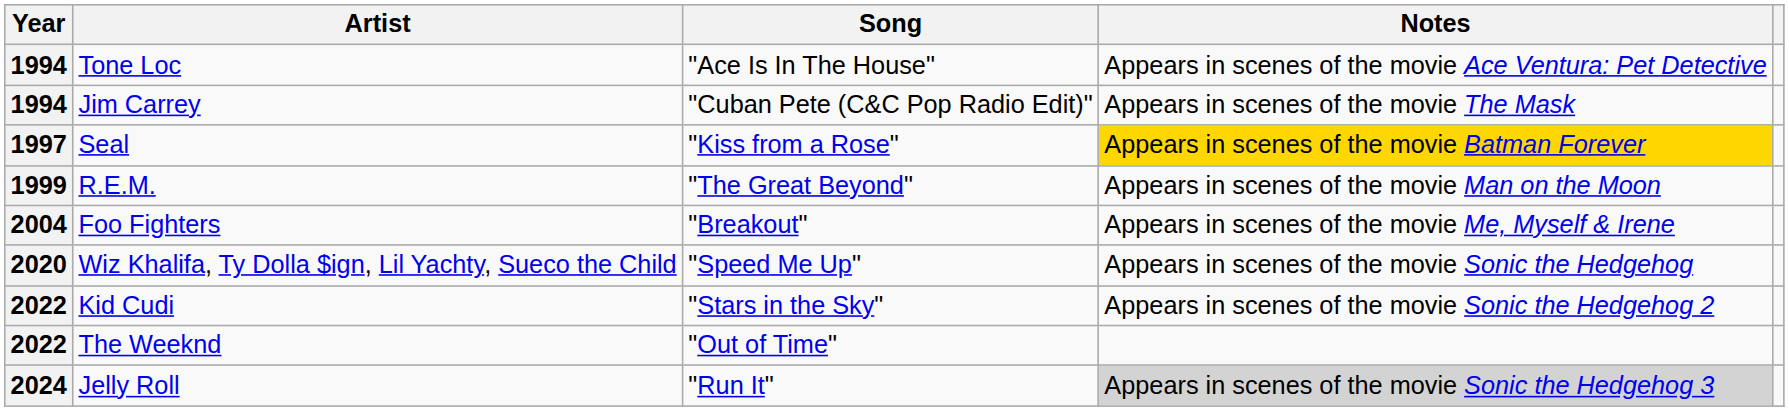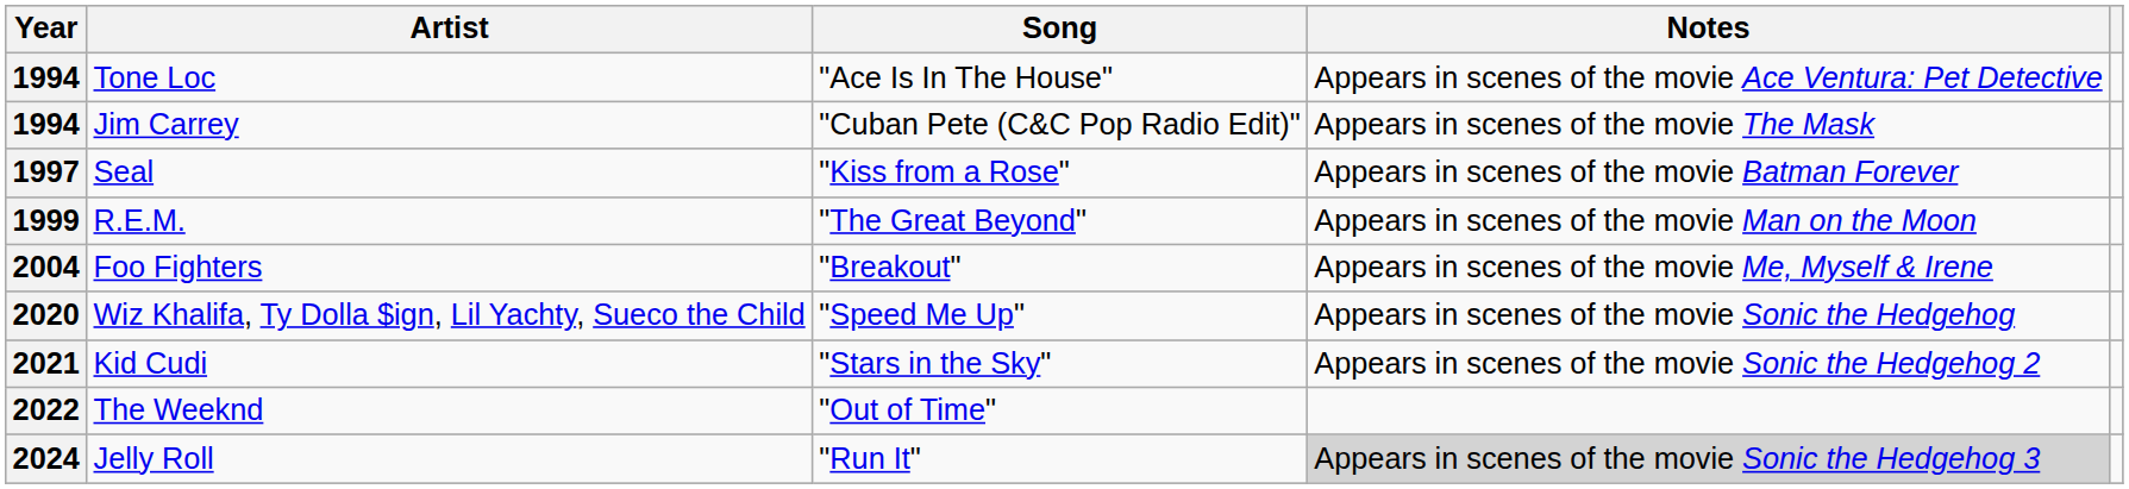Seal | Notes: gold background -> no background
Kid Cudi | Year: 2022 -> 2021
